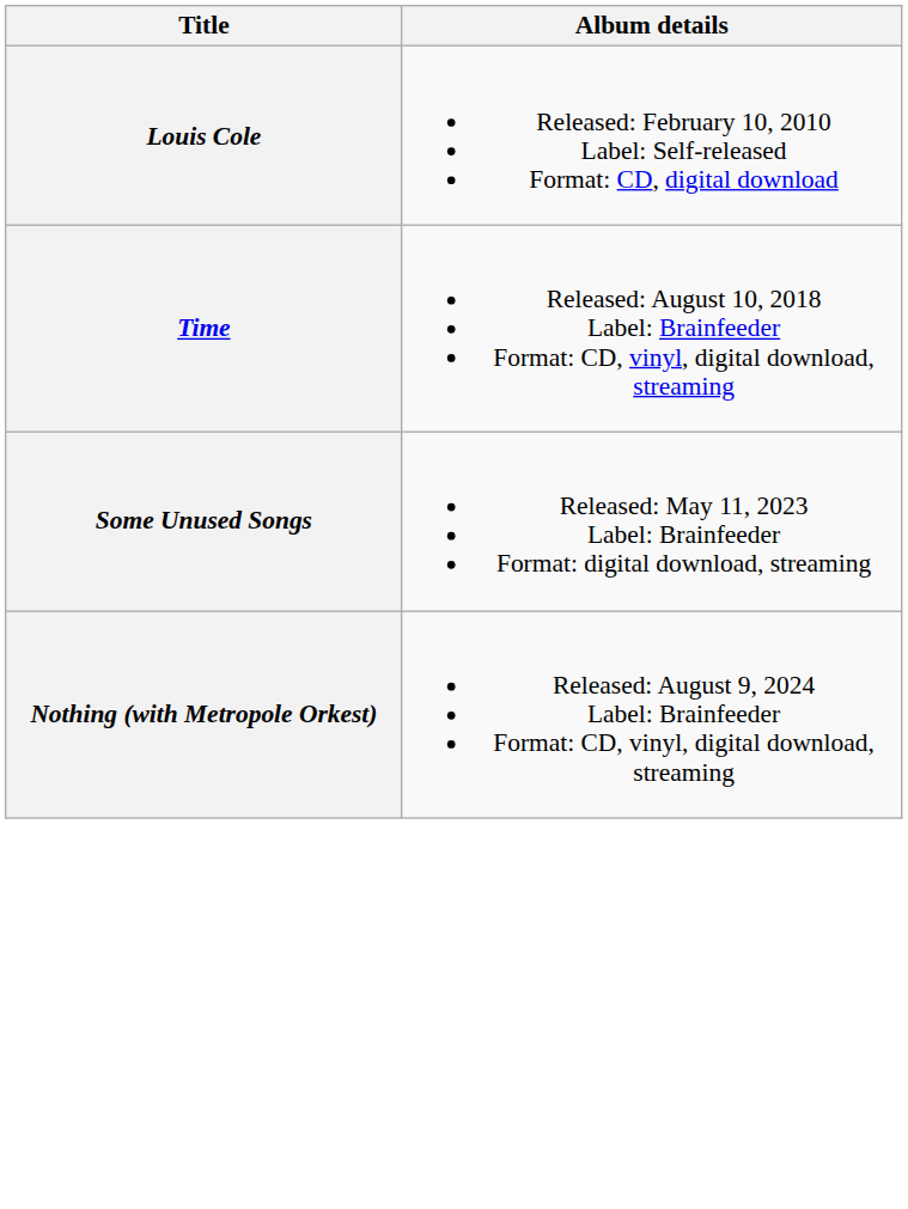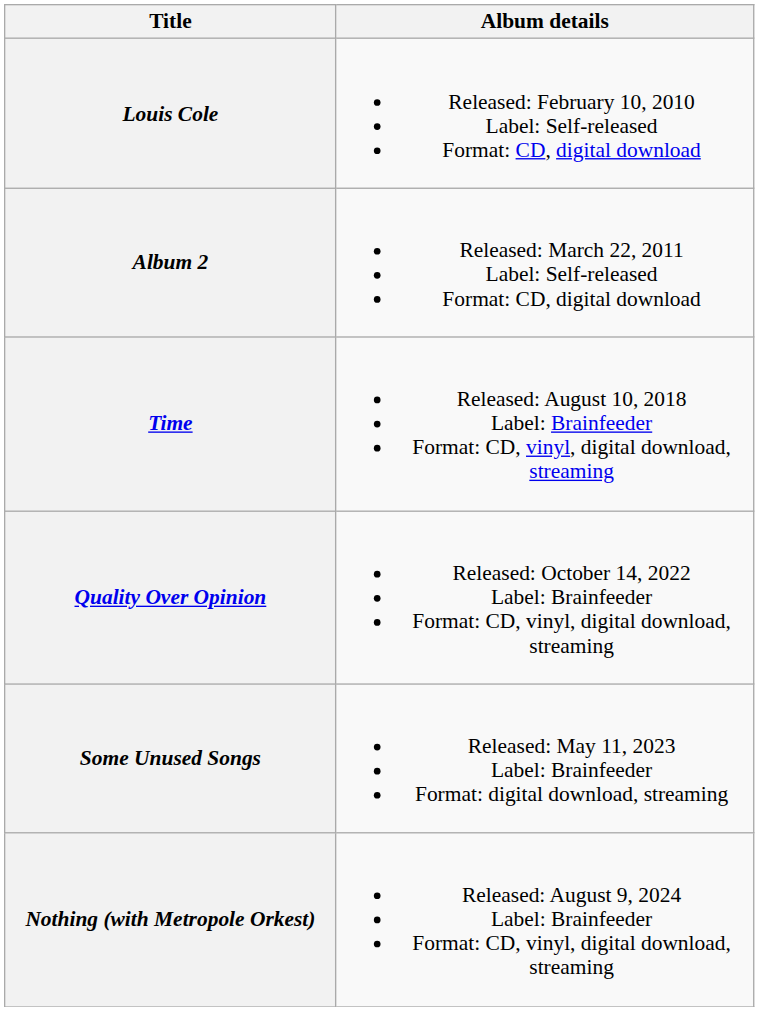+ row: Album 2 | Released: March 22, 2011 Label: Self-released Format: CD, digital download
+ row: Quality Over Opinion | Released: October 14, 2022 Label: Brainfeeder Format: CD, vinyl, digital download, streaming
